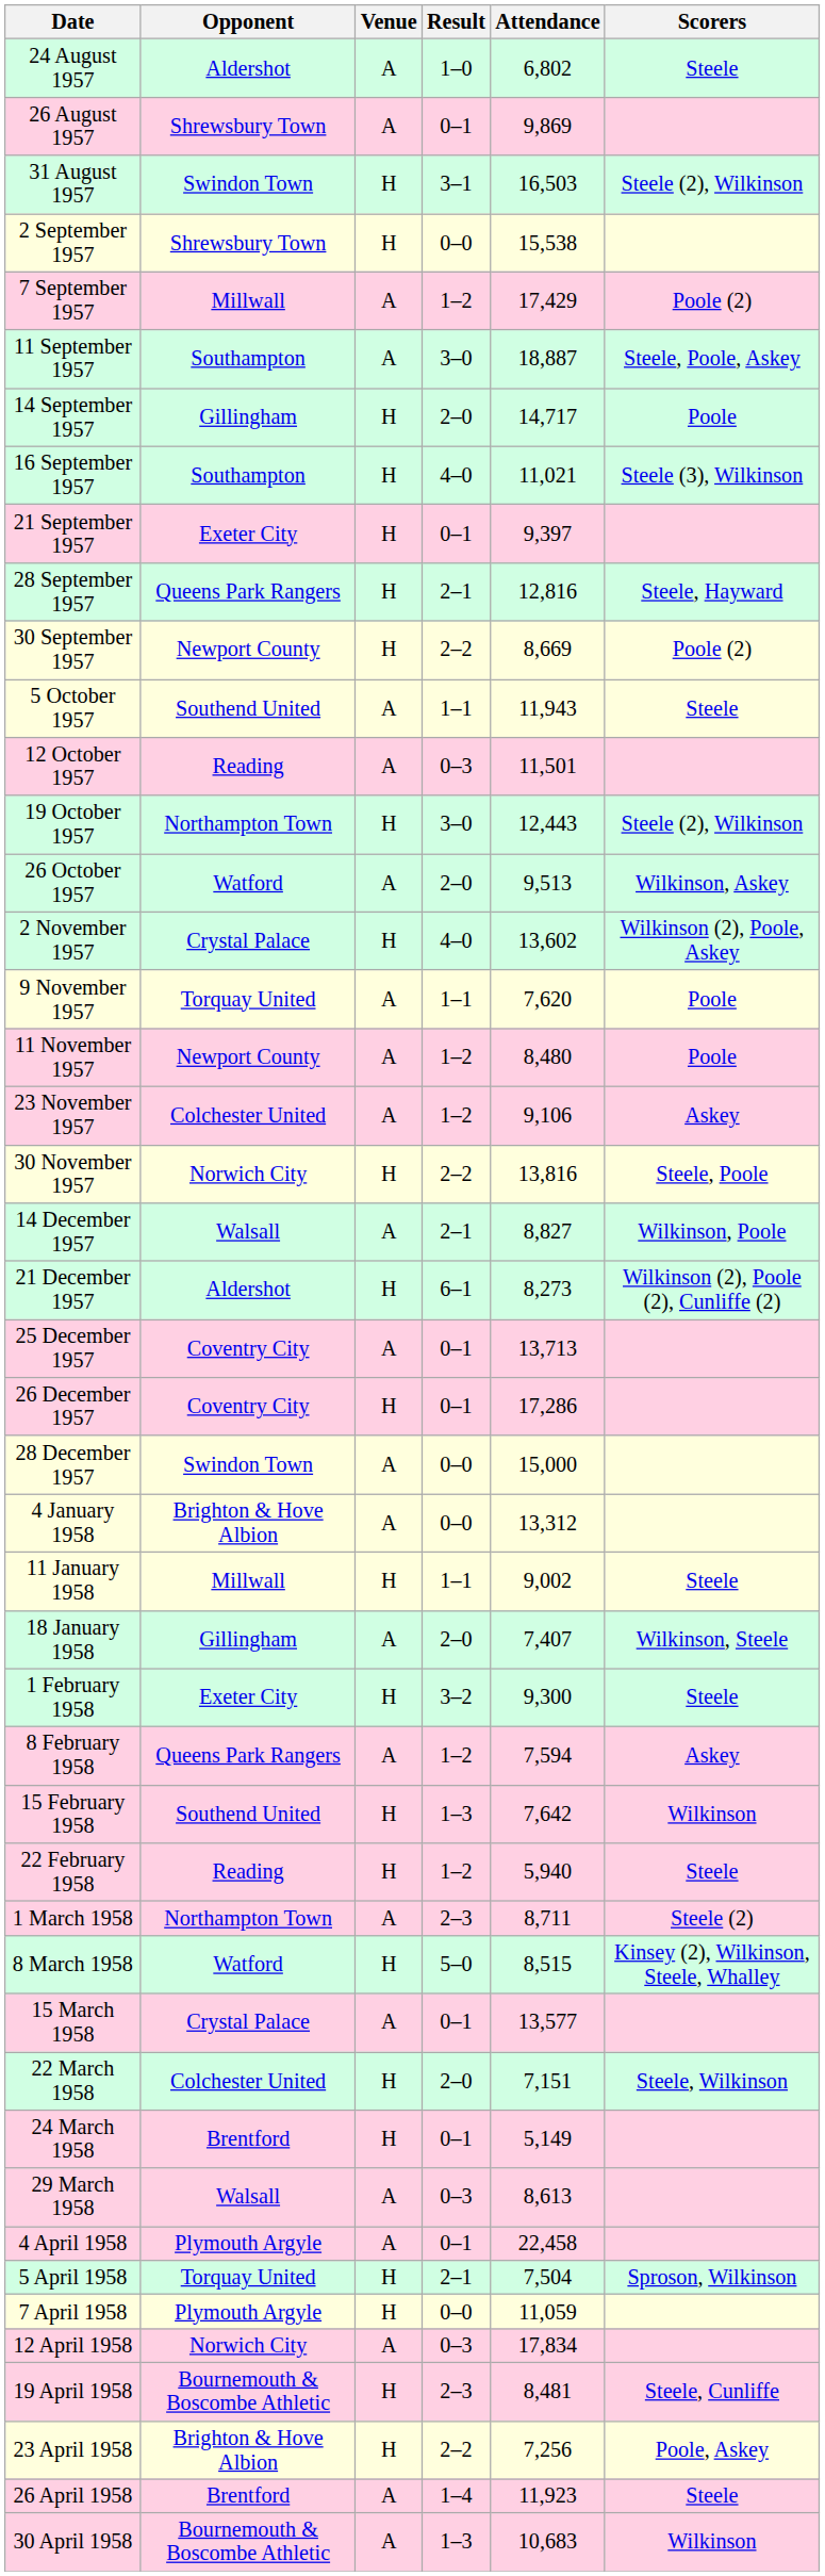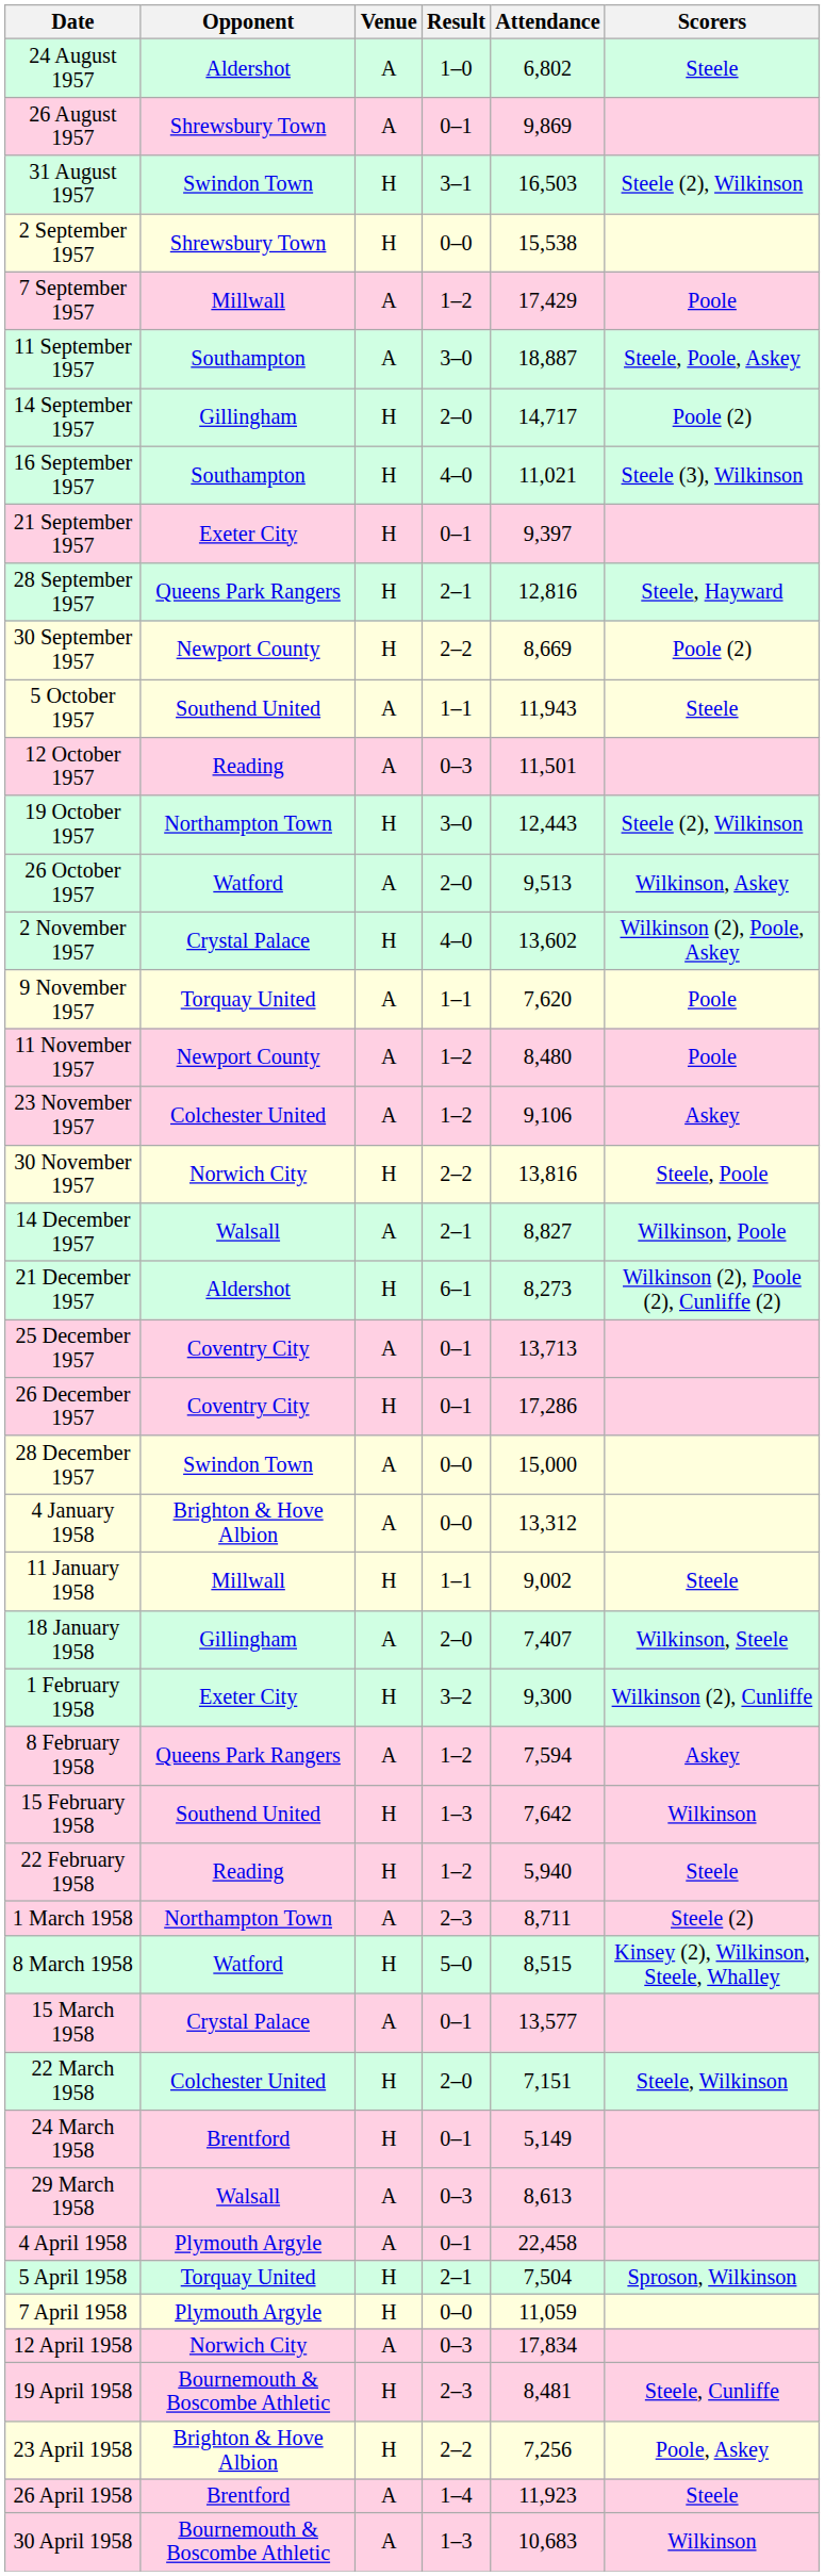7 September 1957 | Scorers: Poole (2) -> Poole
14 September 1957 | Scorers: Poole -> Poole (2)
1 February 1958 | Scorers: Steele -> Wilkinson (2), Cunliffe
